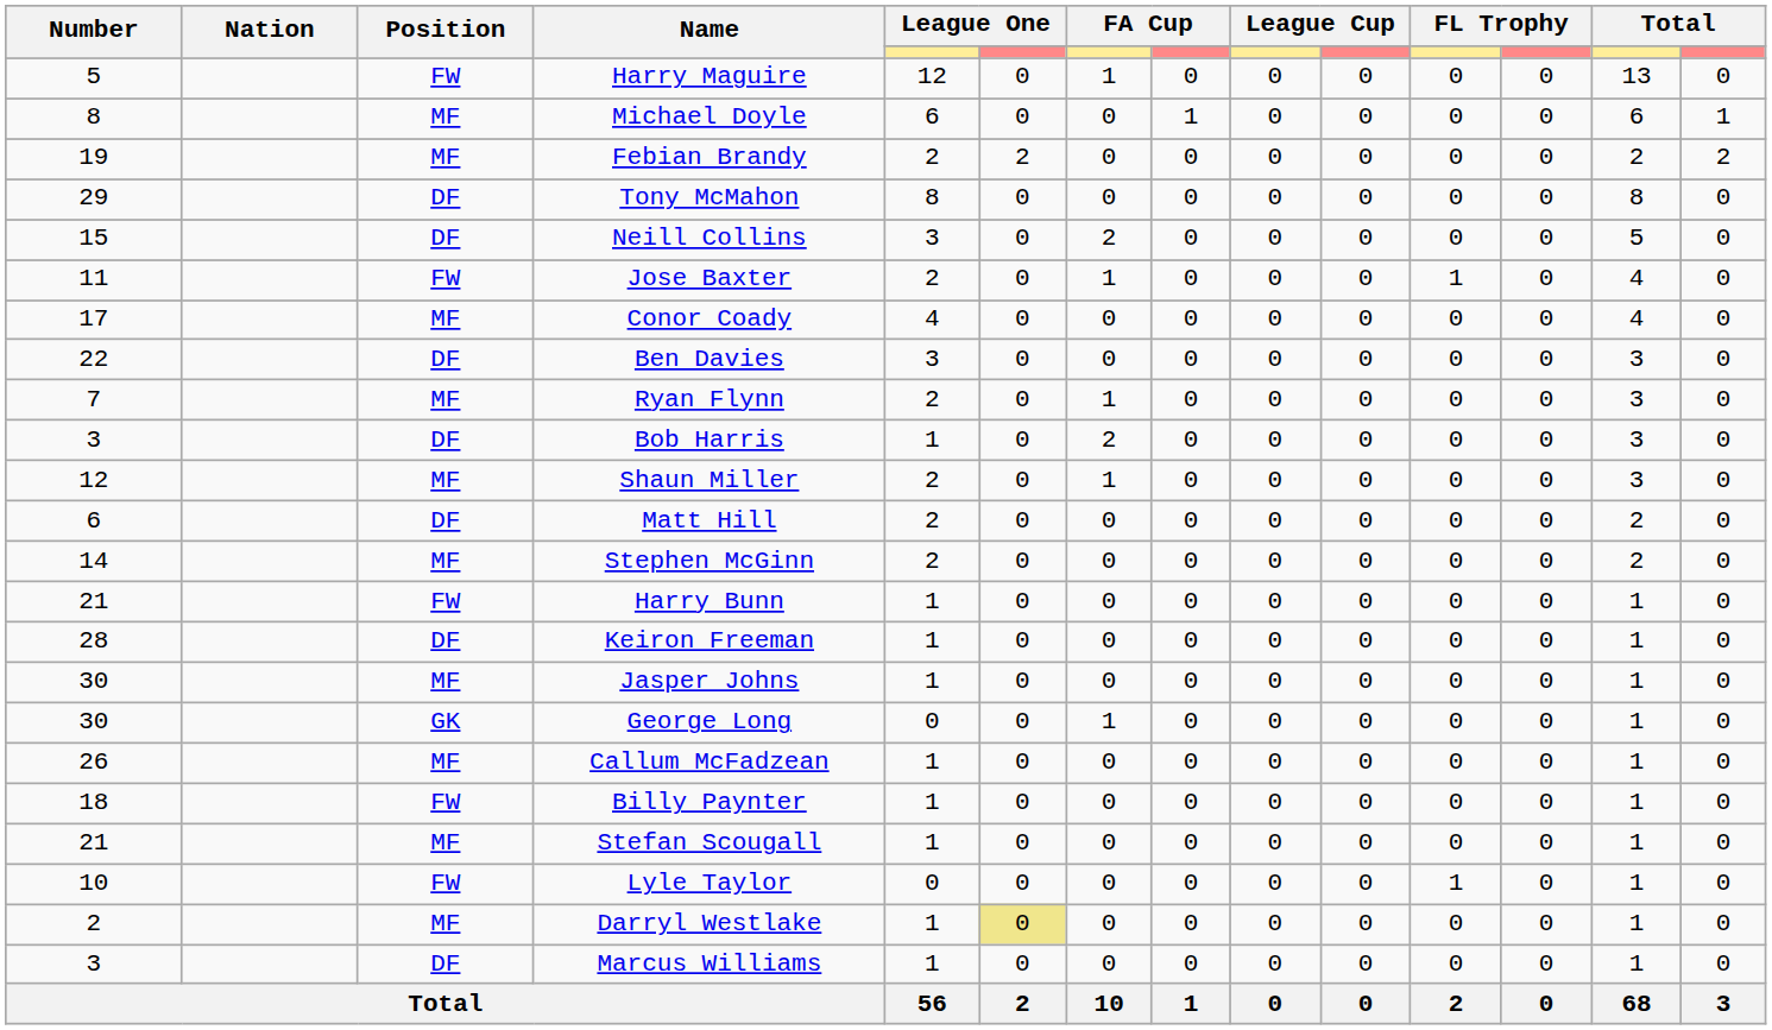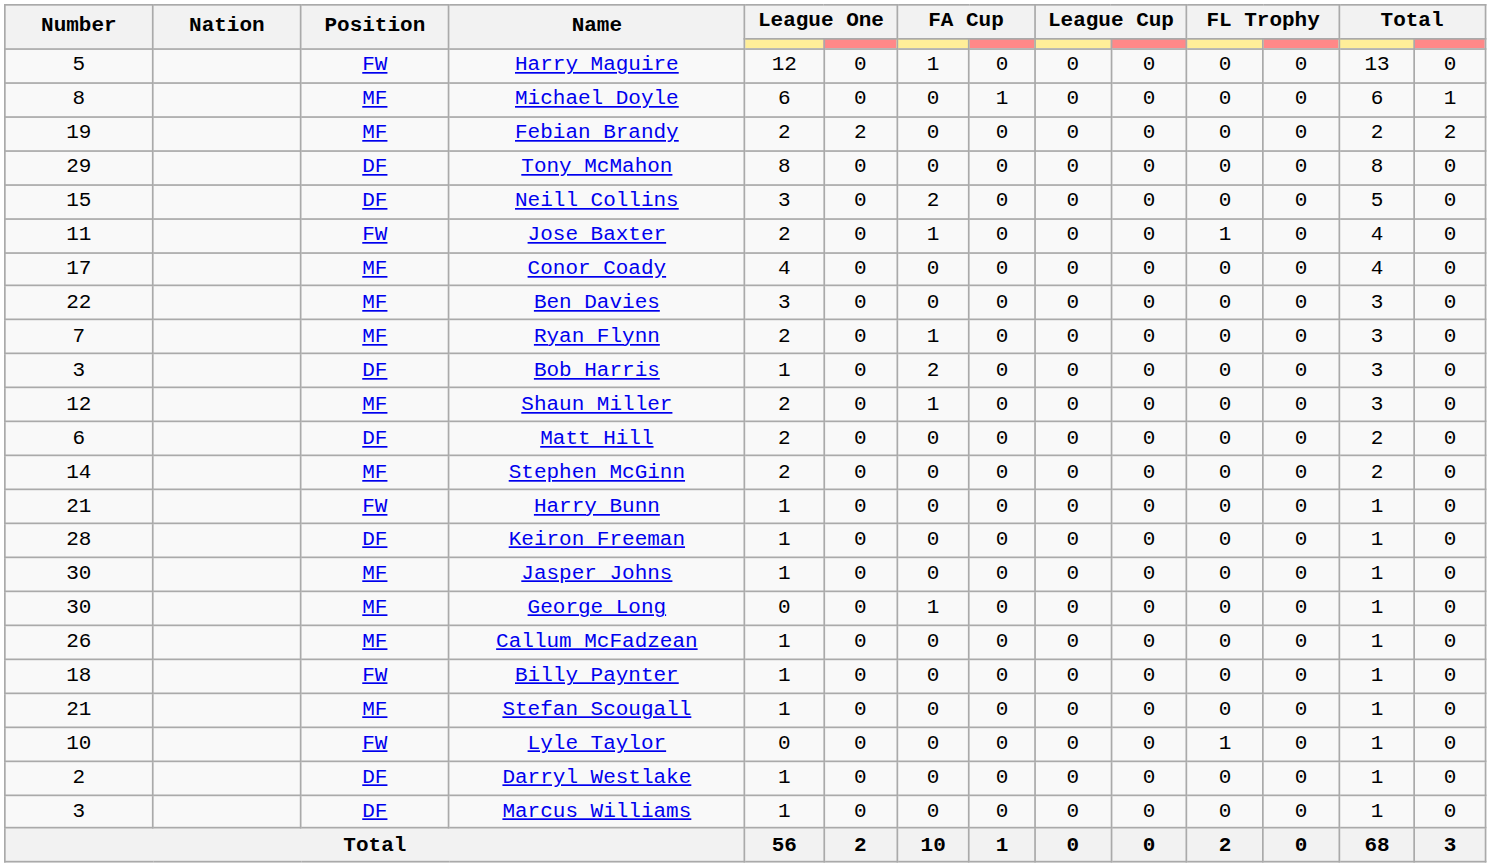Ben Davies | Position: DF -> MF
George Long | Position: GK -> MF
Darryl Westlake | Position: MF -> DF
Darryl Westlake | column 6: khaki background -> no background
